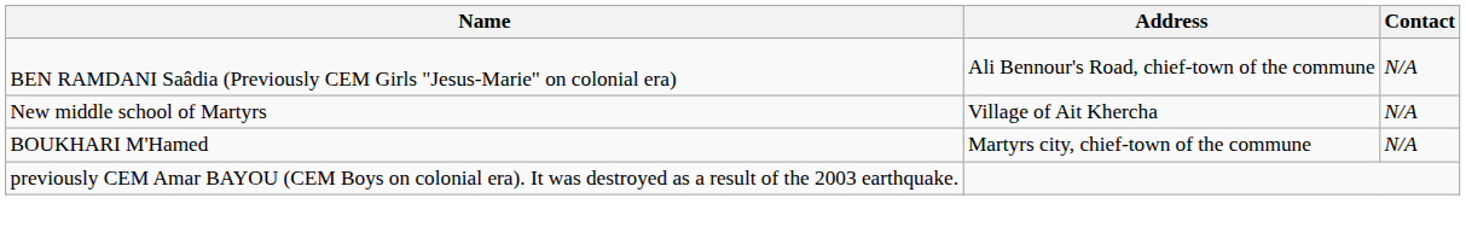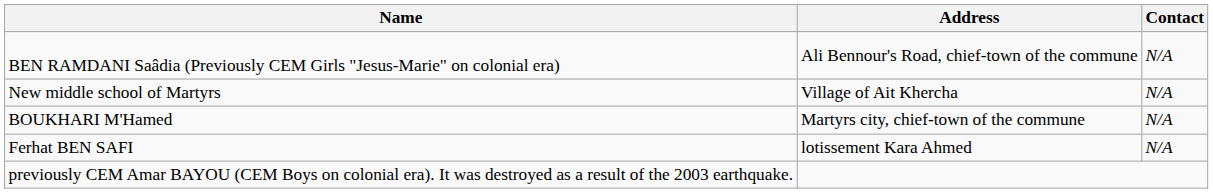+ row: Ferhat BEN SAFI | lotissement Kara Ahmed | N/A
